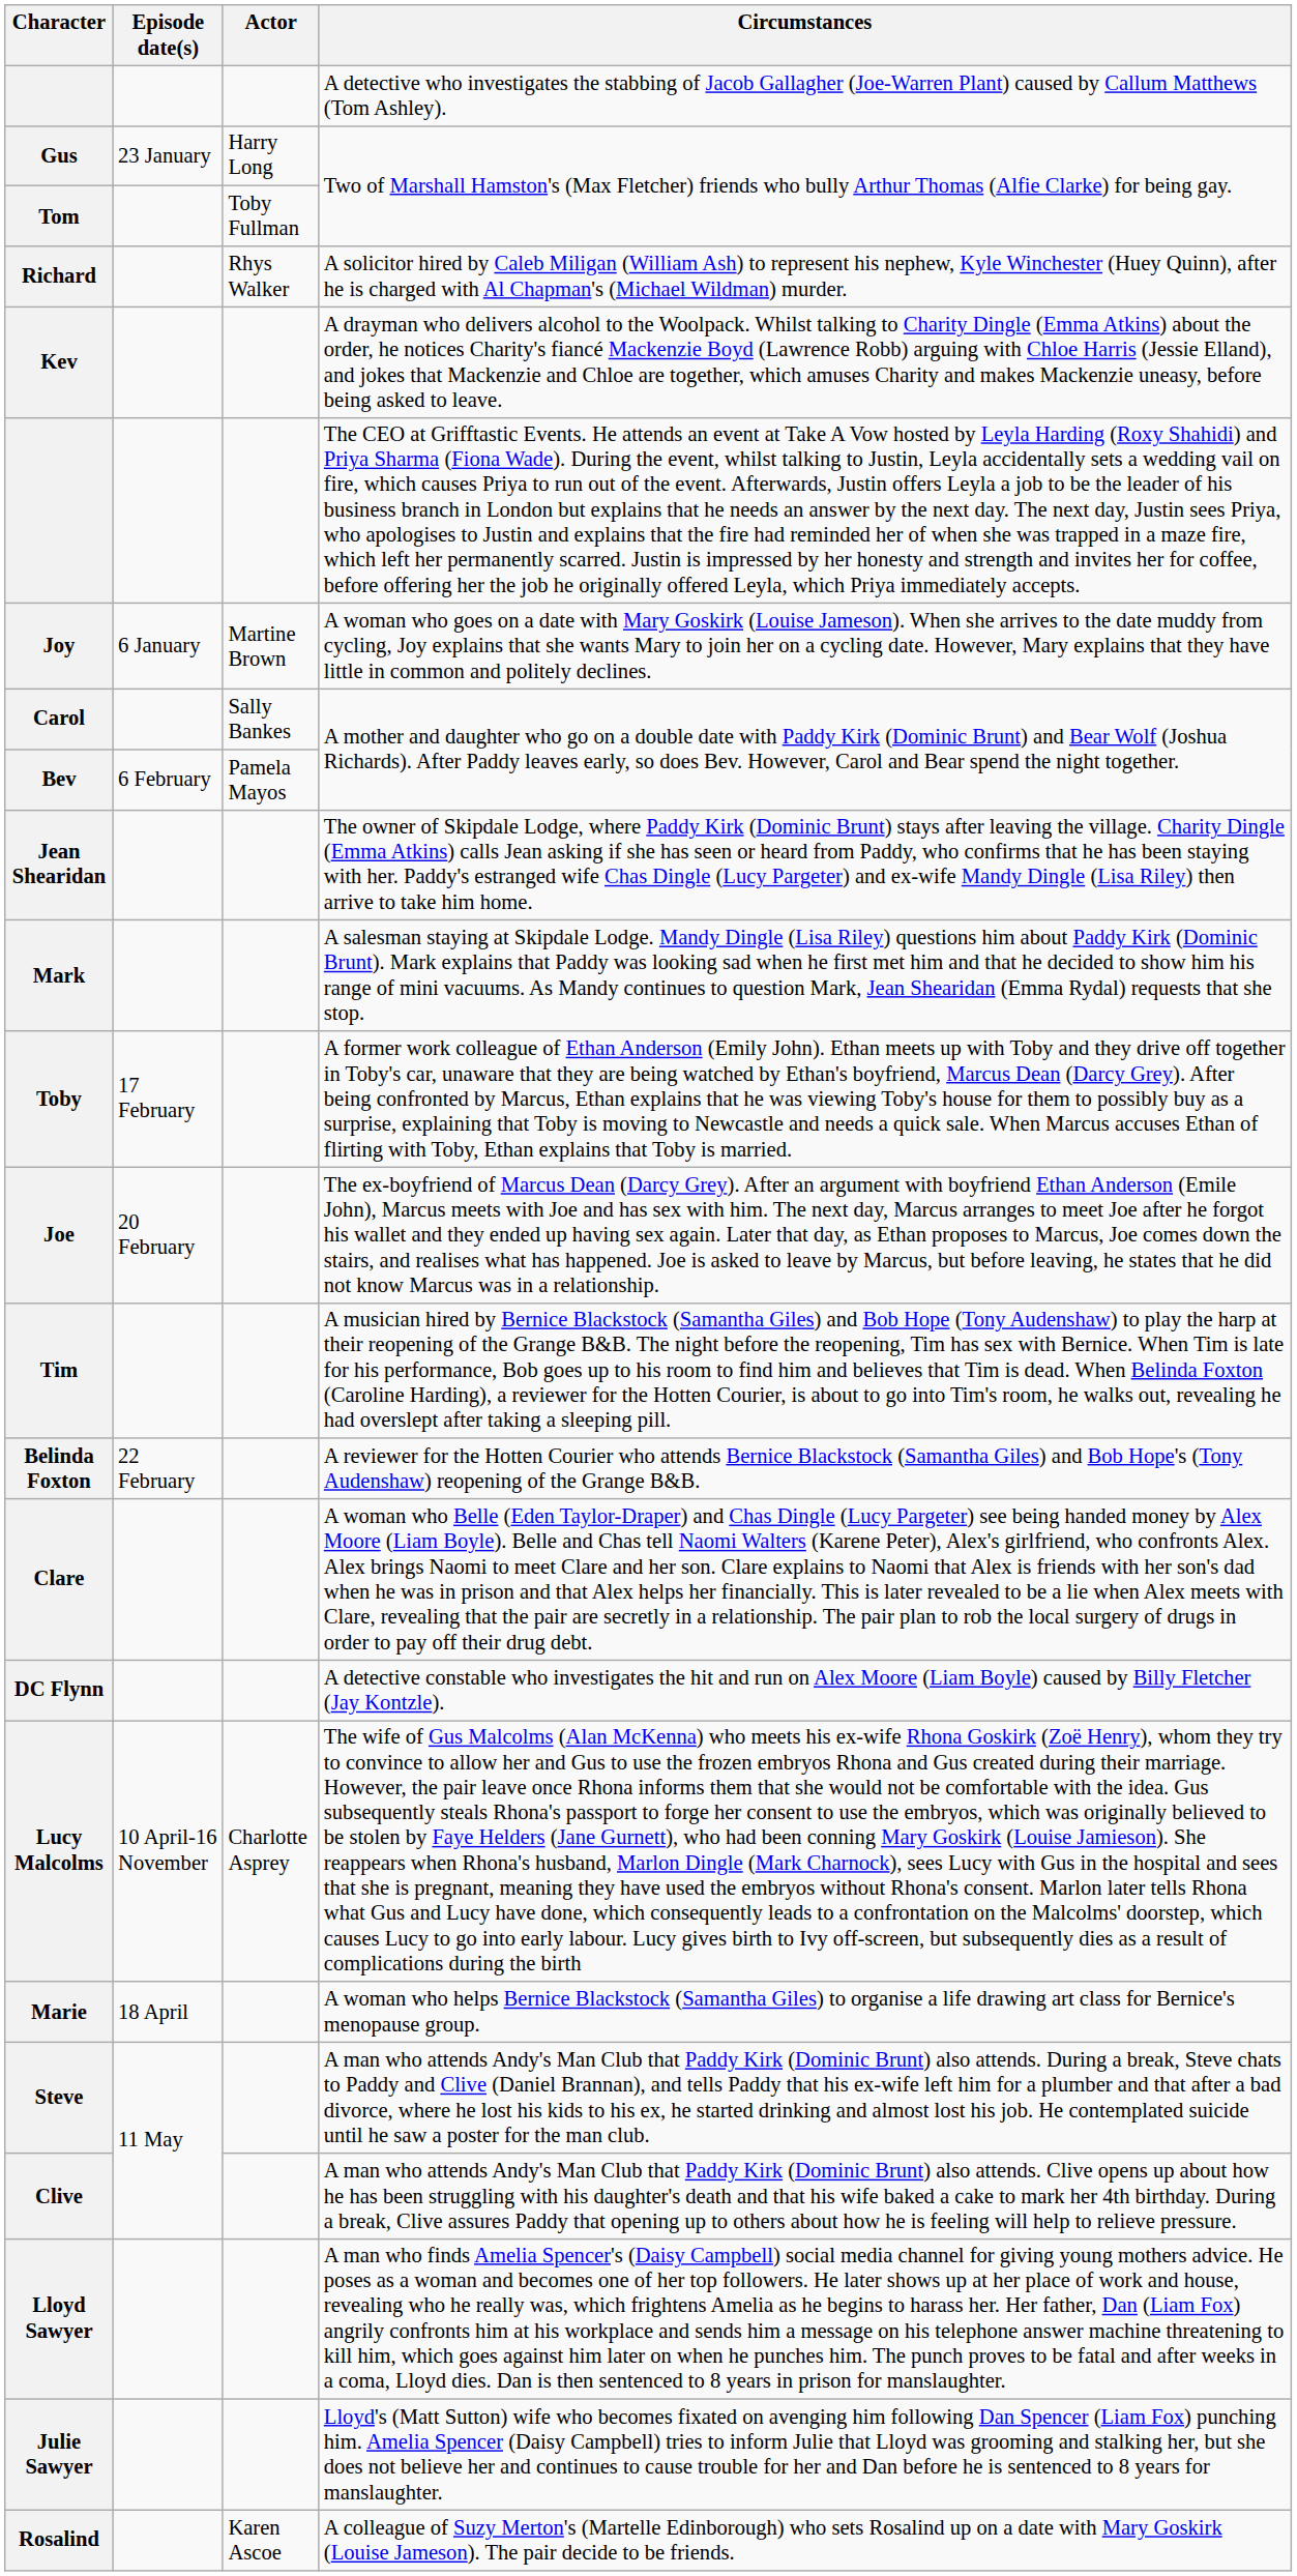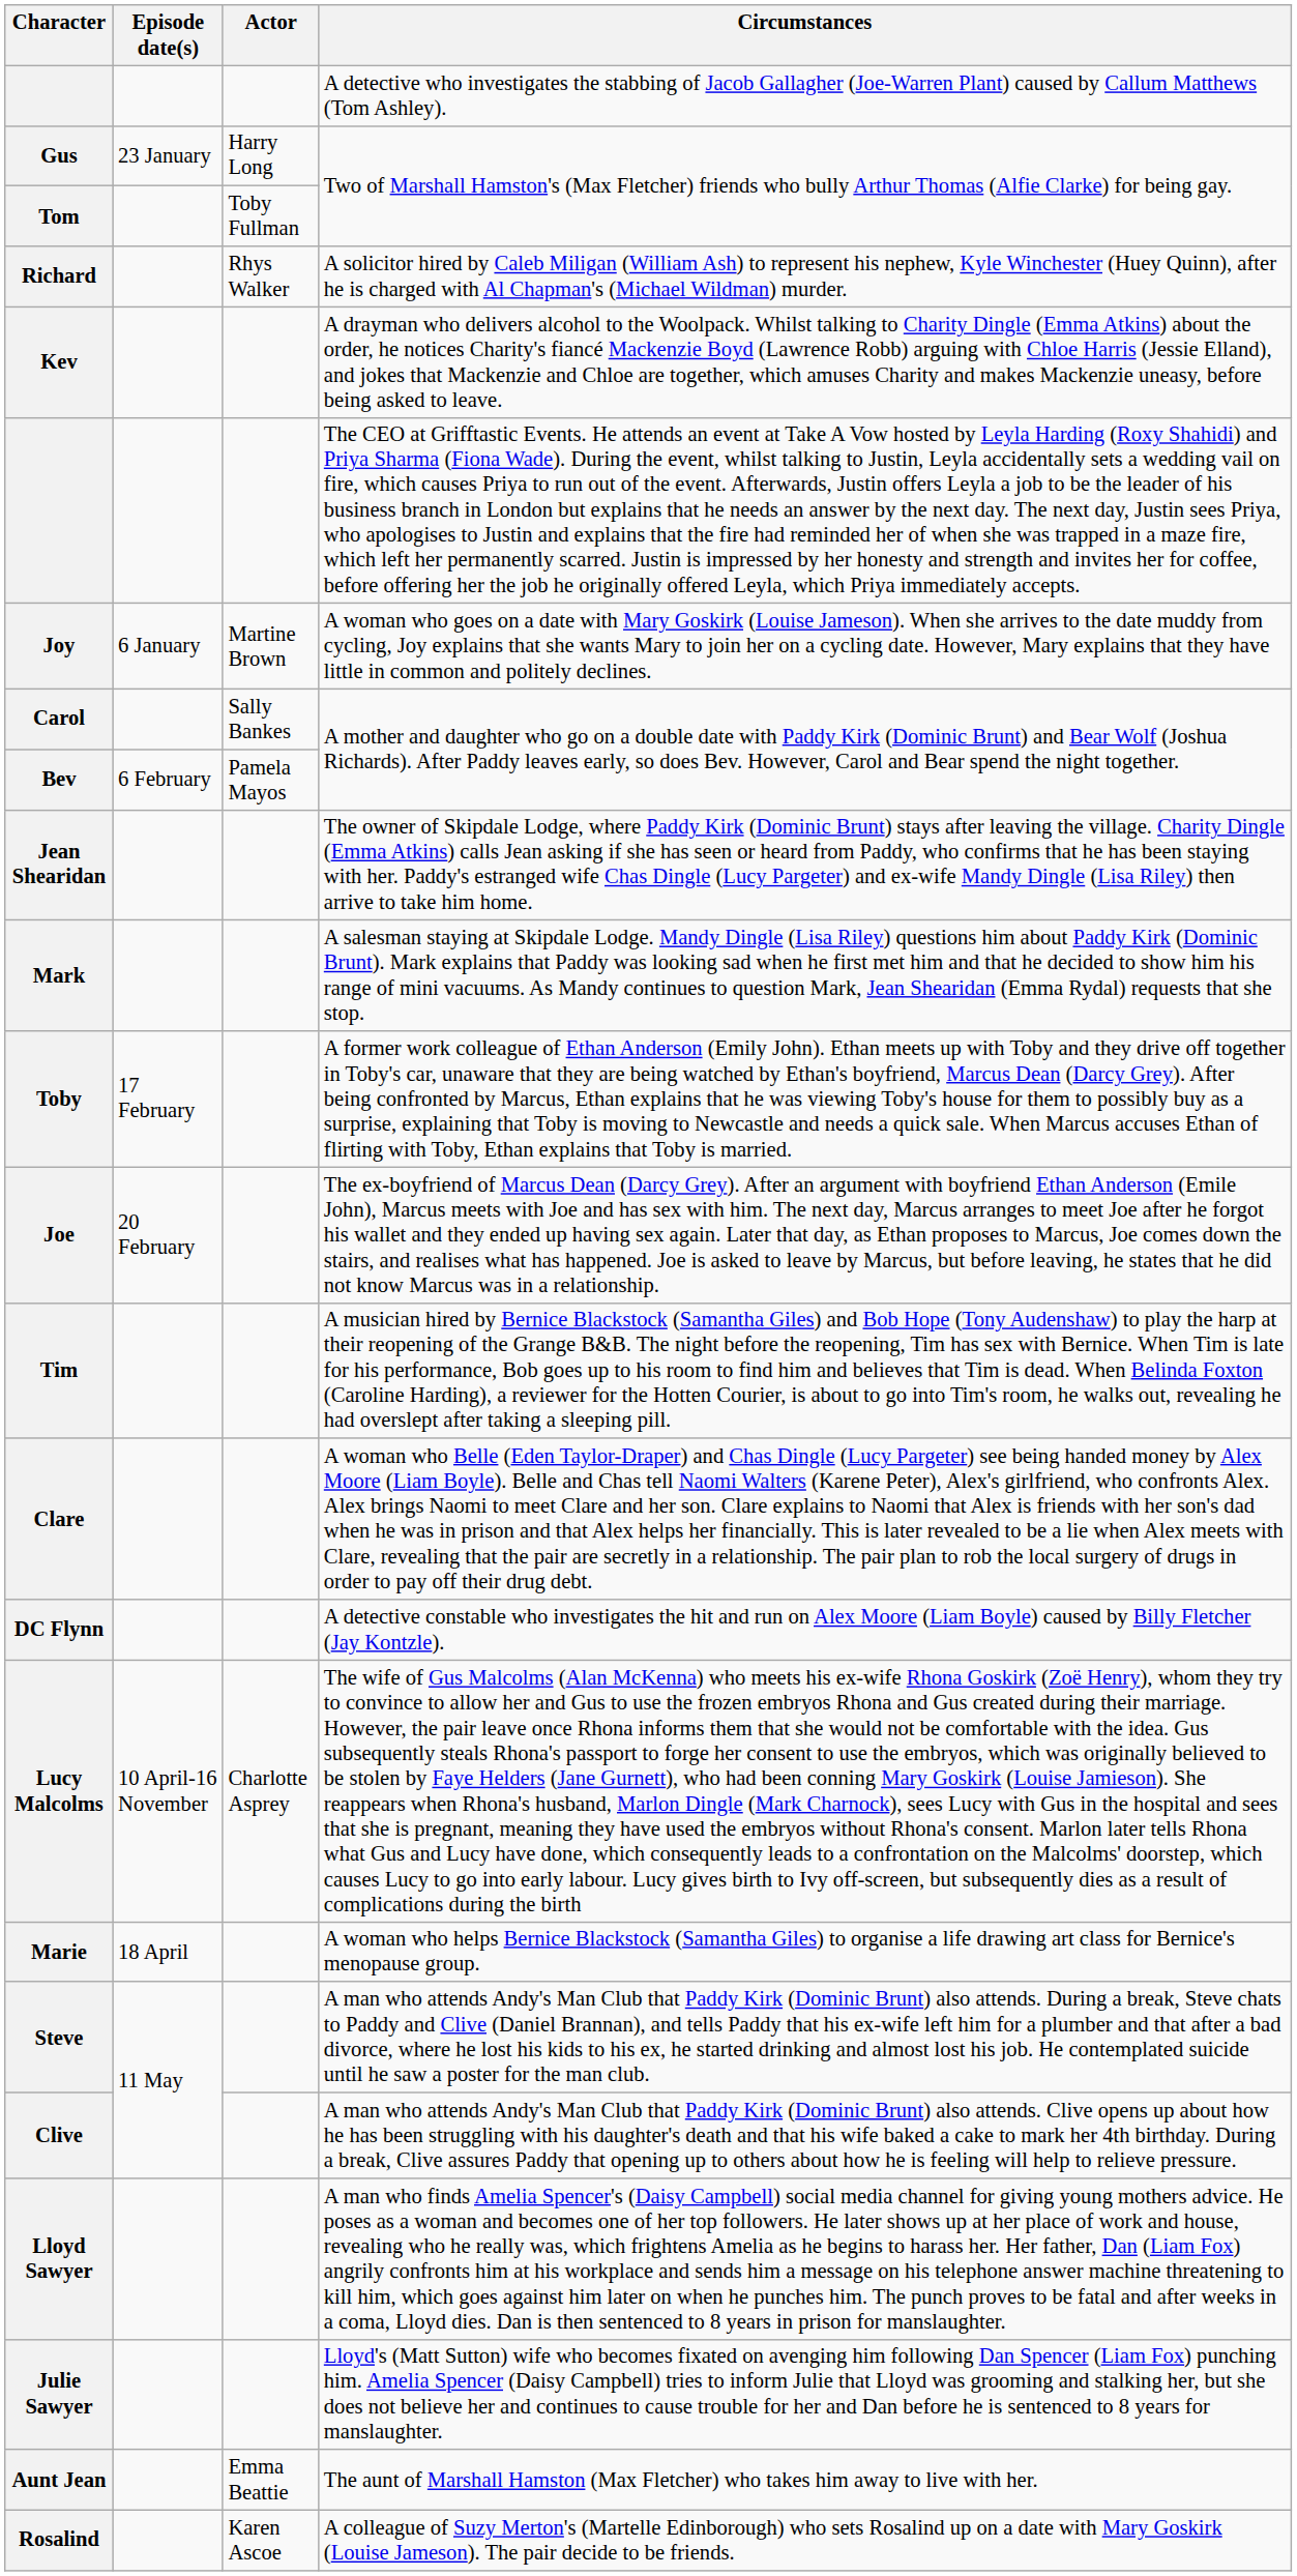- row: Belinda Foxton | 22 February | A reviewer for the Hotten Courier who attends Bernice Blackstock (Samantha Giles) and Bob Hope's (Tony Audenshaw) reopening of the Grange B&B.
+ row: Aunt Jean | Emma Beattie | The aunt of Marshall Hamston (Max Fletcher) who takes him away to live with her.
